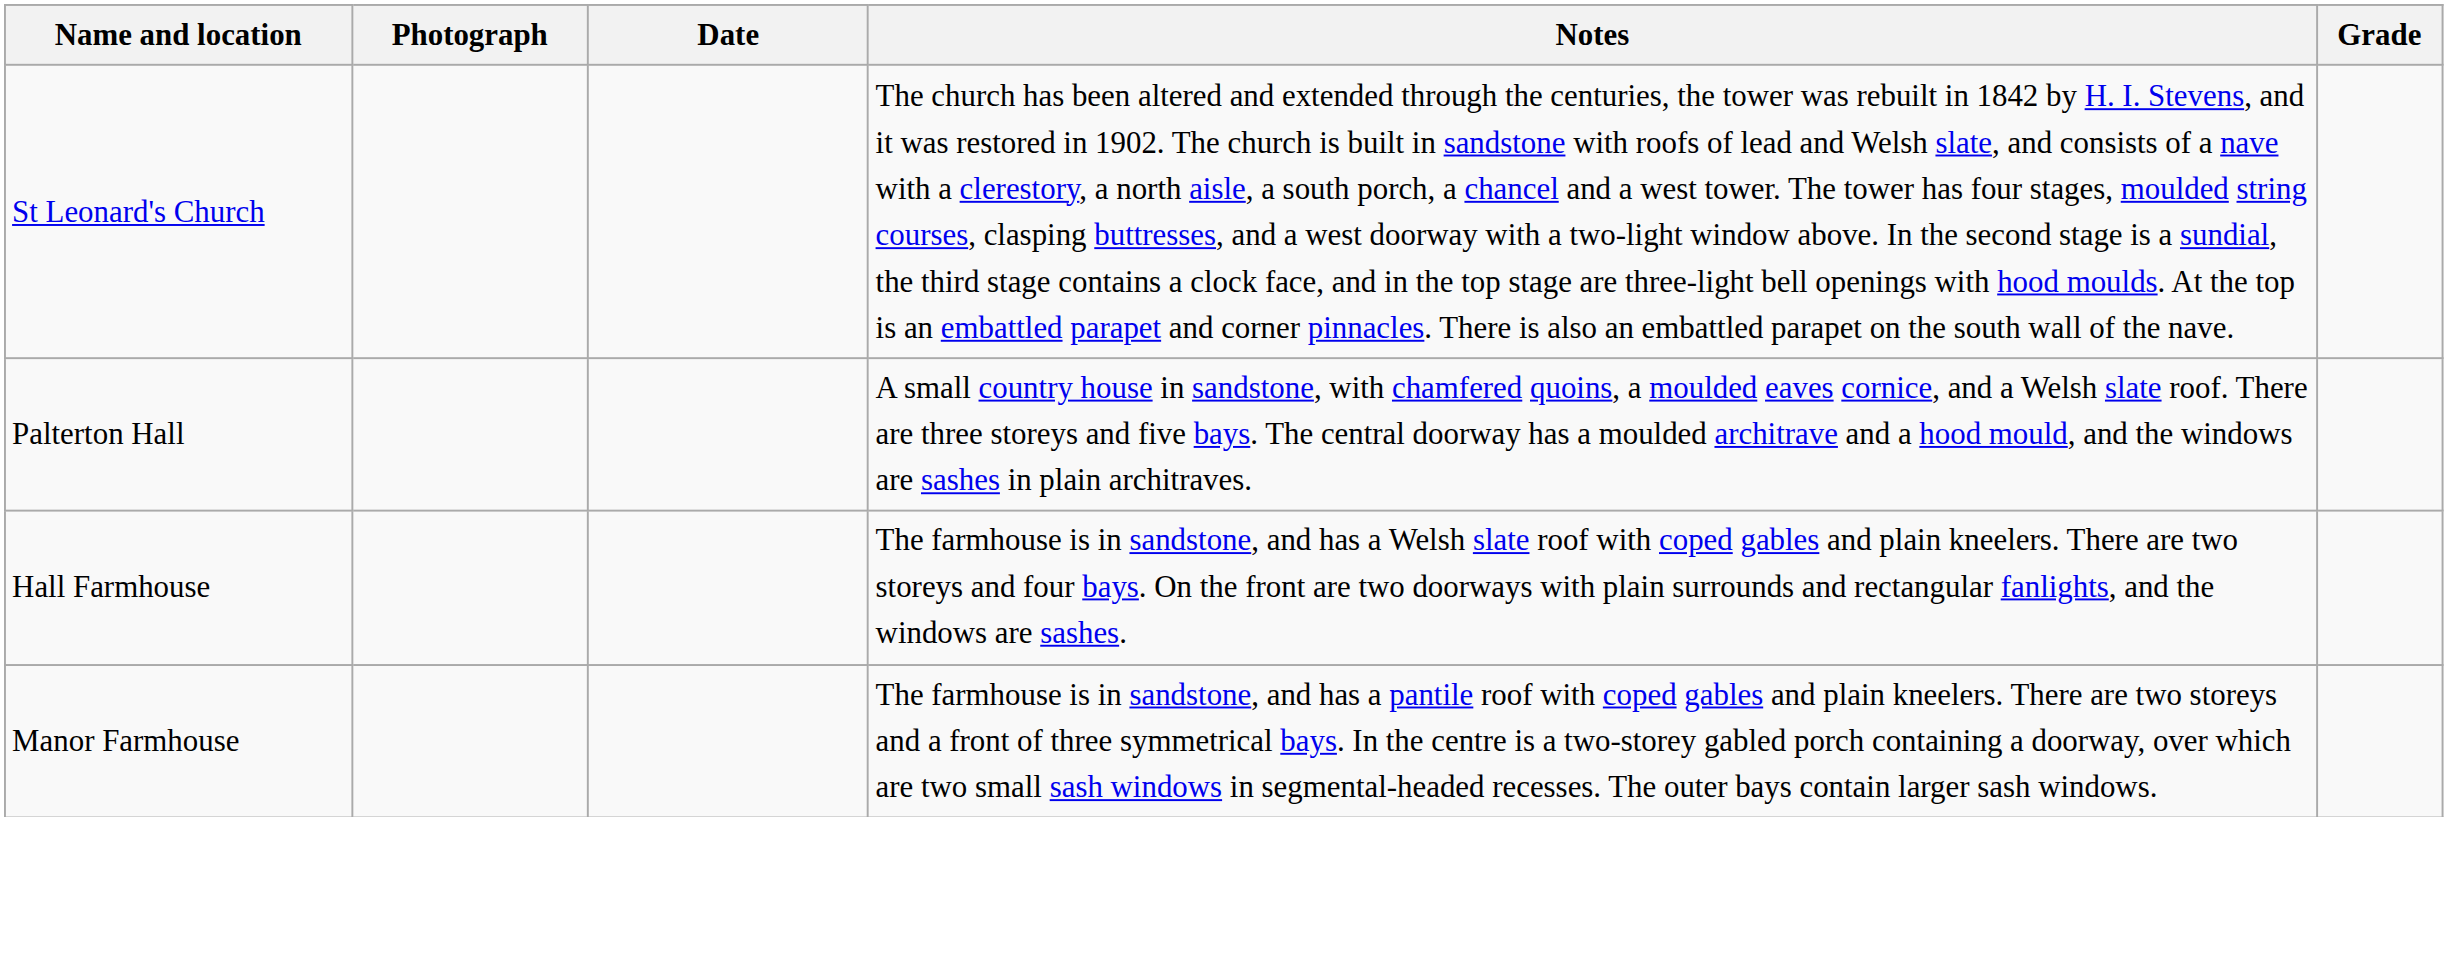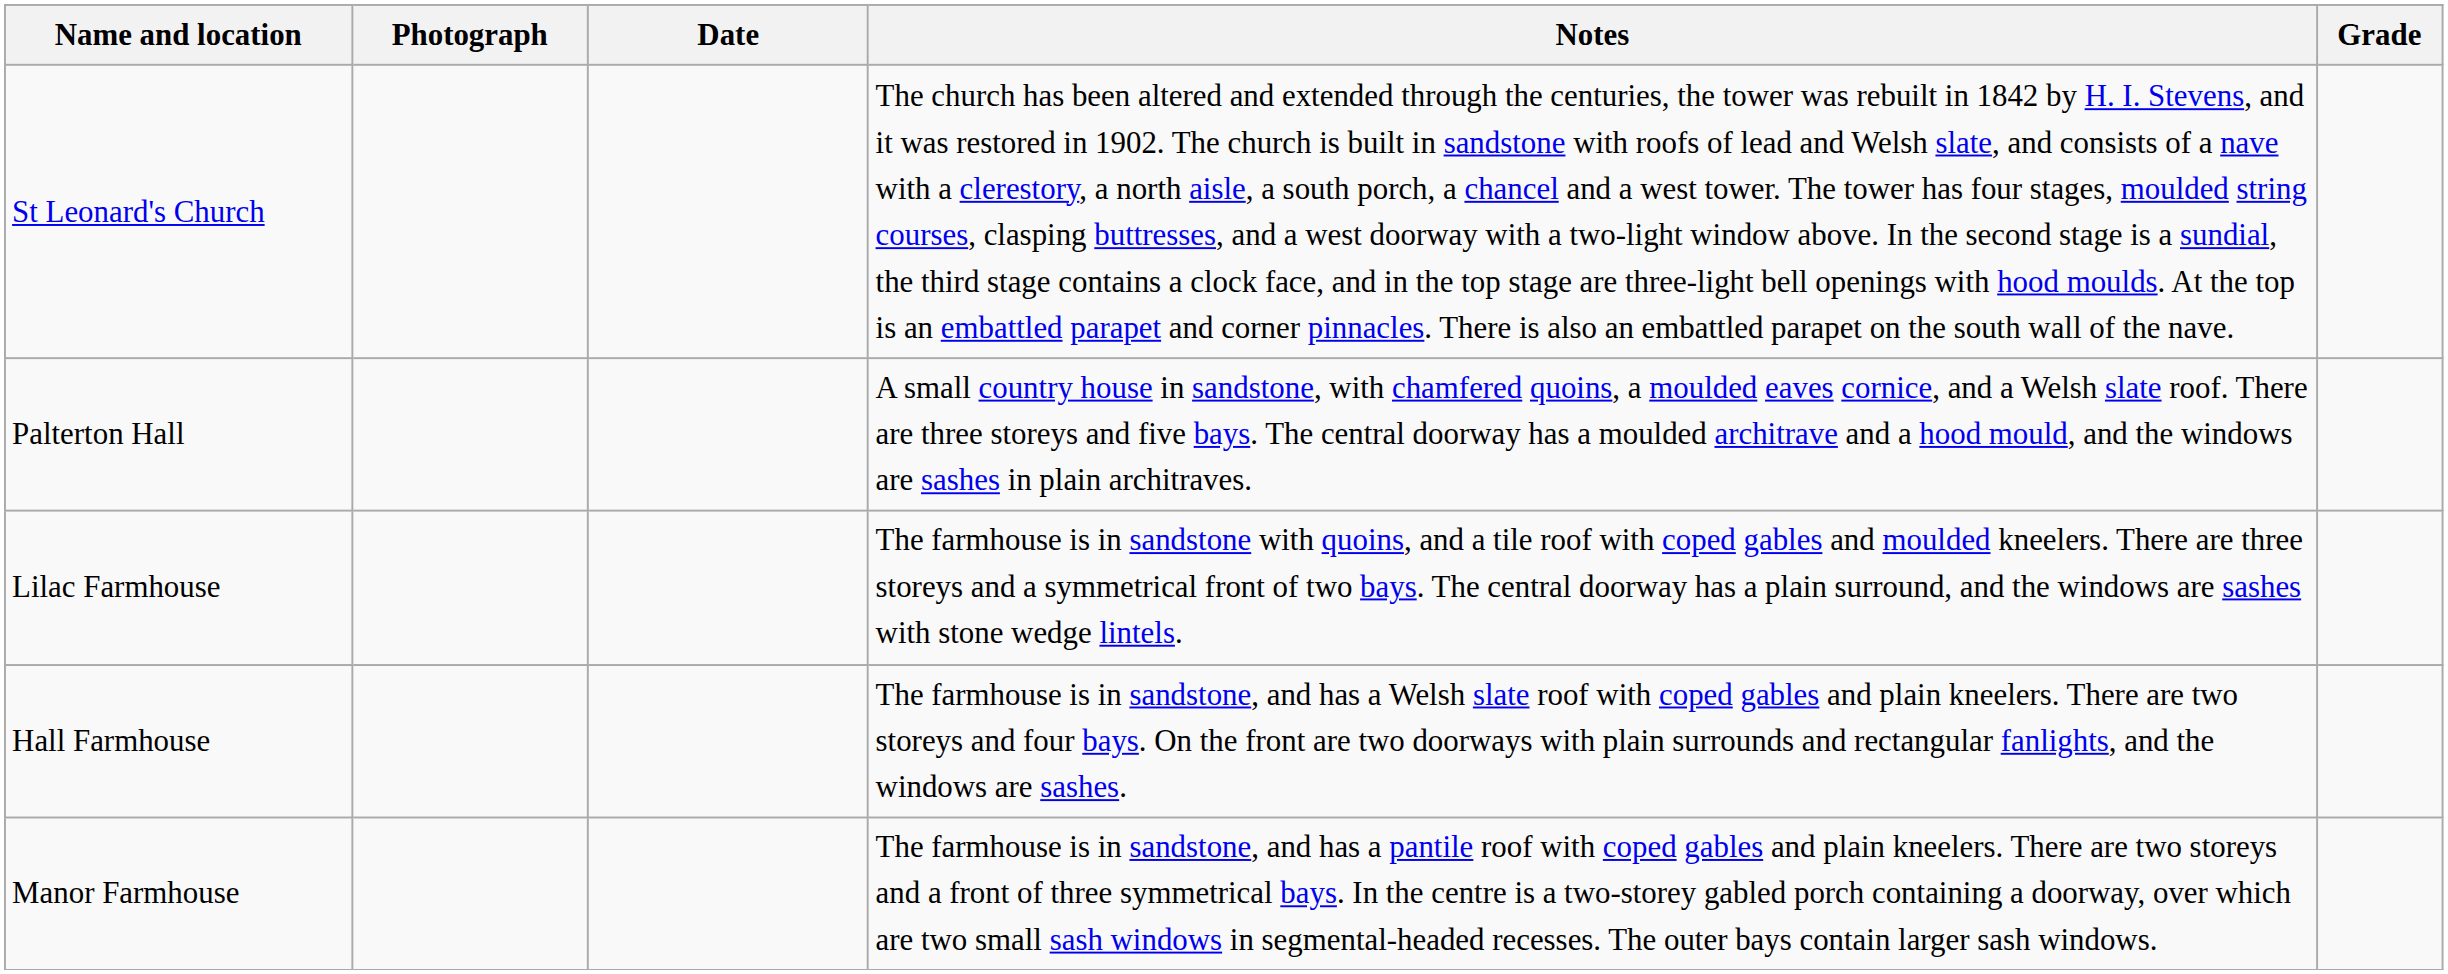+ row: Lilac Farmhouse | The farmhouse is in sandstone with quoins, and a tile roof with coped gables and moulded kneelers. There are three storeys and a symmetrical front of two bays. The central doorway has a plain surround, and the windows are sashes with stone wedge lintels.
